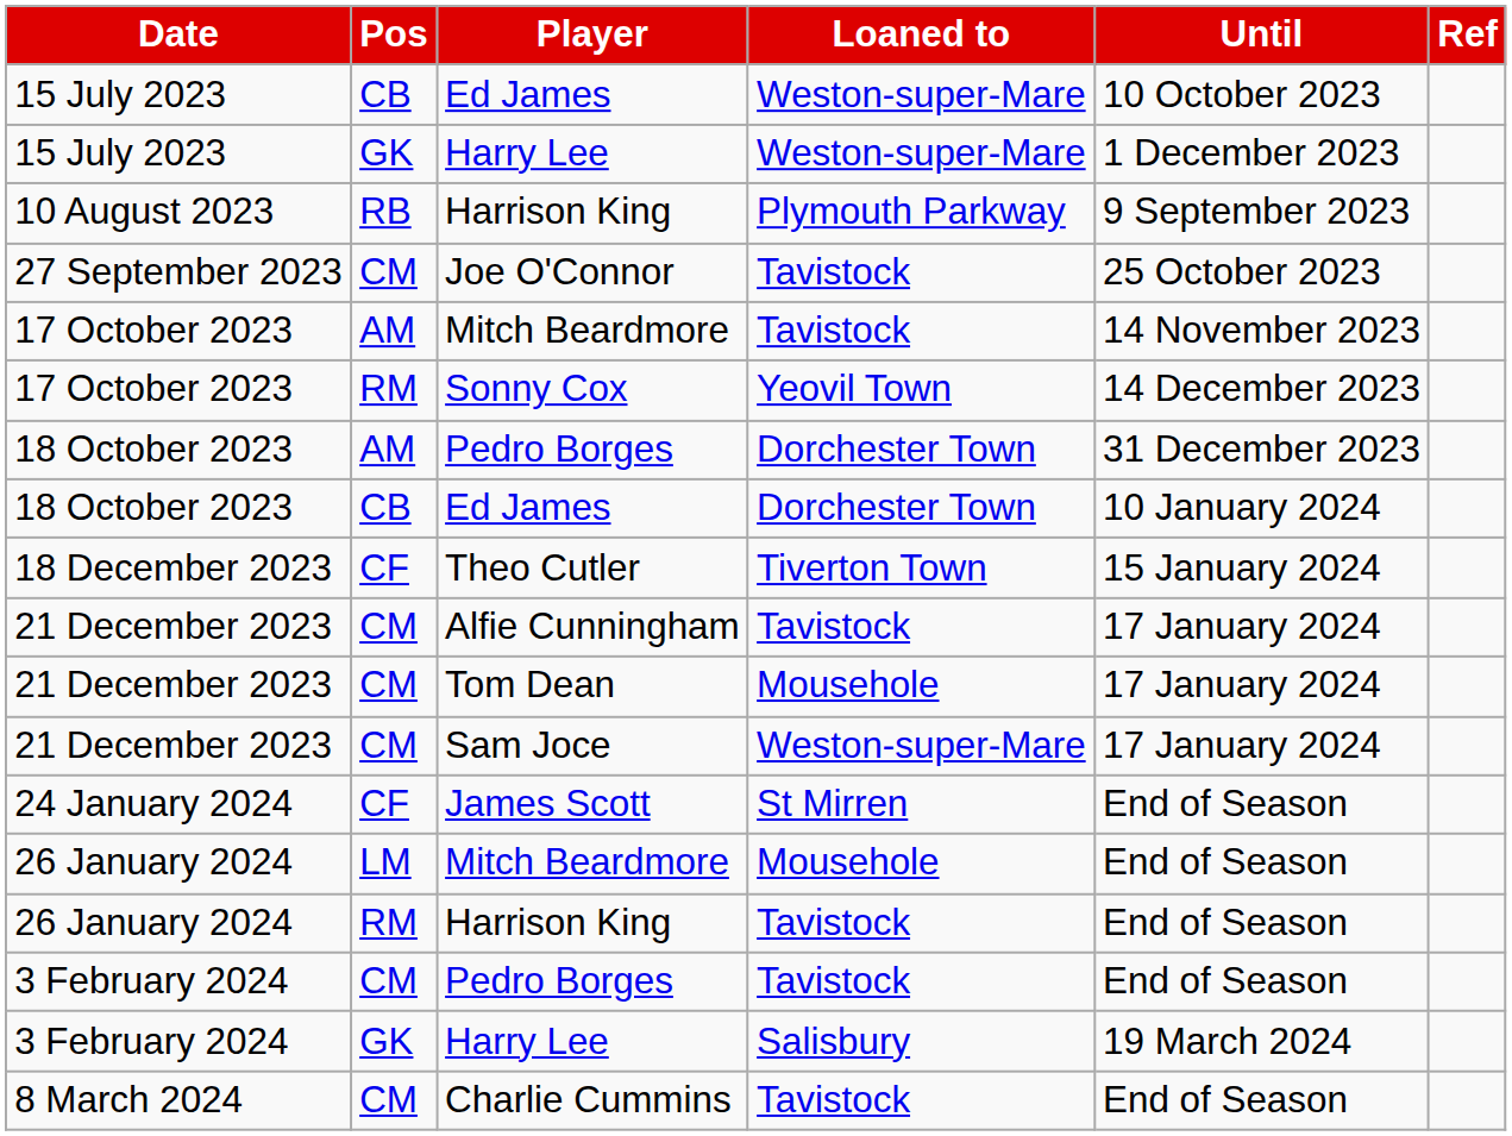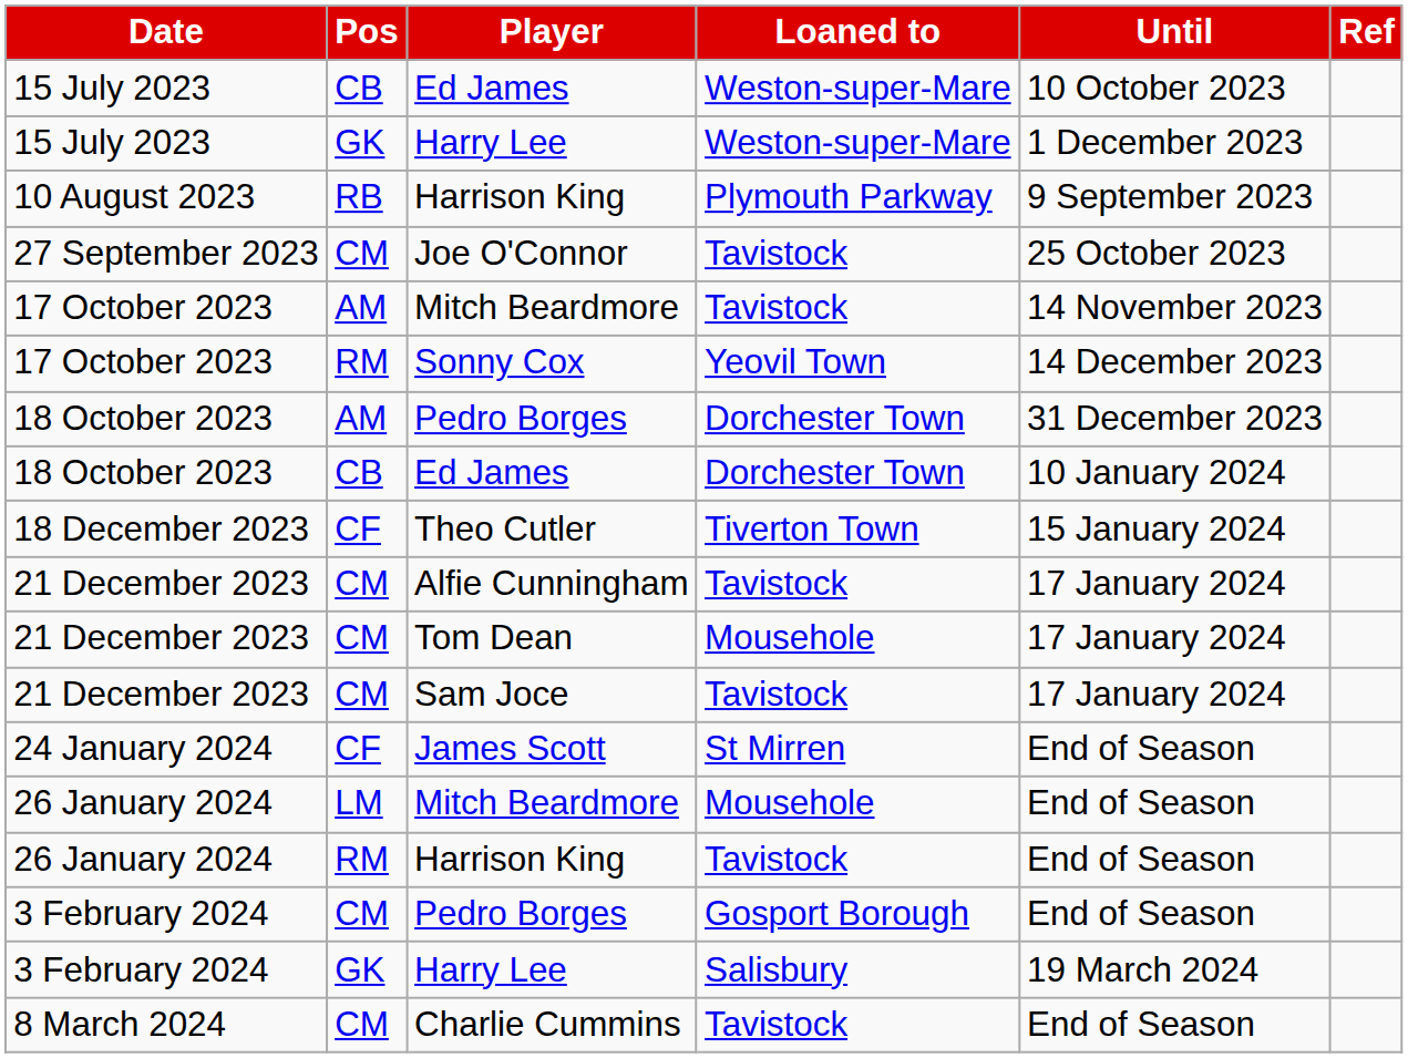Sam Joce | Loaned to: Weston-super-Mare -> Tavistock
3 February 2024 / Pedro Borges | Loaned to: Tavistock -> Gosport Borough
